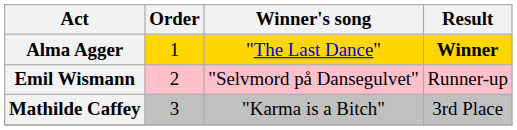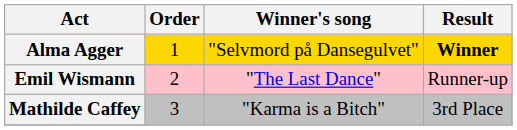Alma Agger | Winner's song: "The Last Dance" -> "Selvmord på Dansegulvet"
Emil Wismann | Winner's song: "Selvmord på Dansegulvet" -> "The Last Dance"
